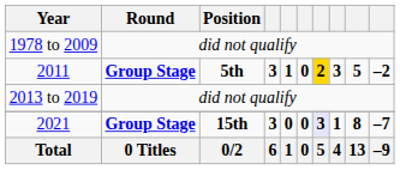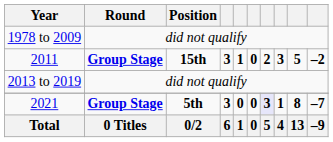2011 | Position: 5th -> 15th
2011 | column 7: gold background -> no background
2021 | Position: 15th -> 5th
